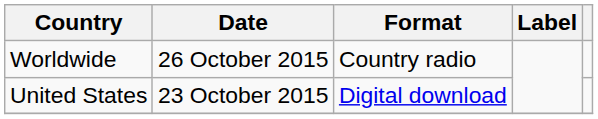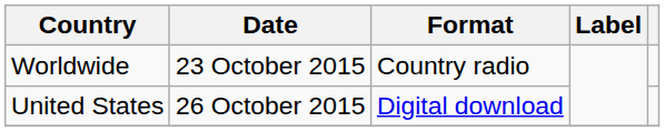Worldwide | Date: 26 October 2015 -> 23 October 2015
United States | Date: 23 October 2015 -> 26 October 2015
